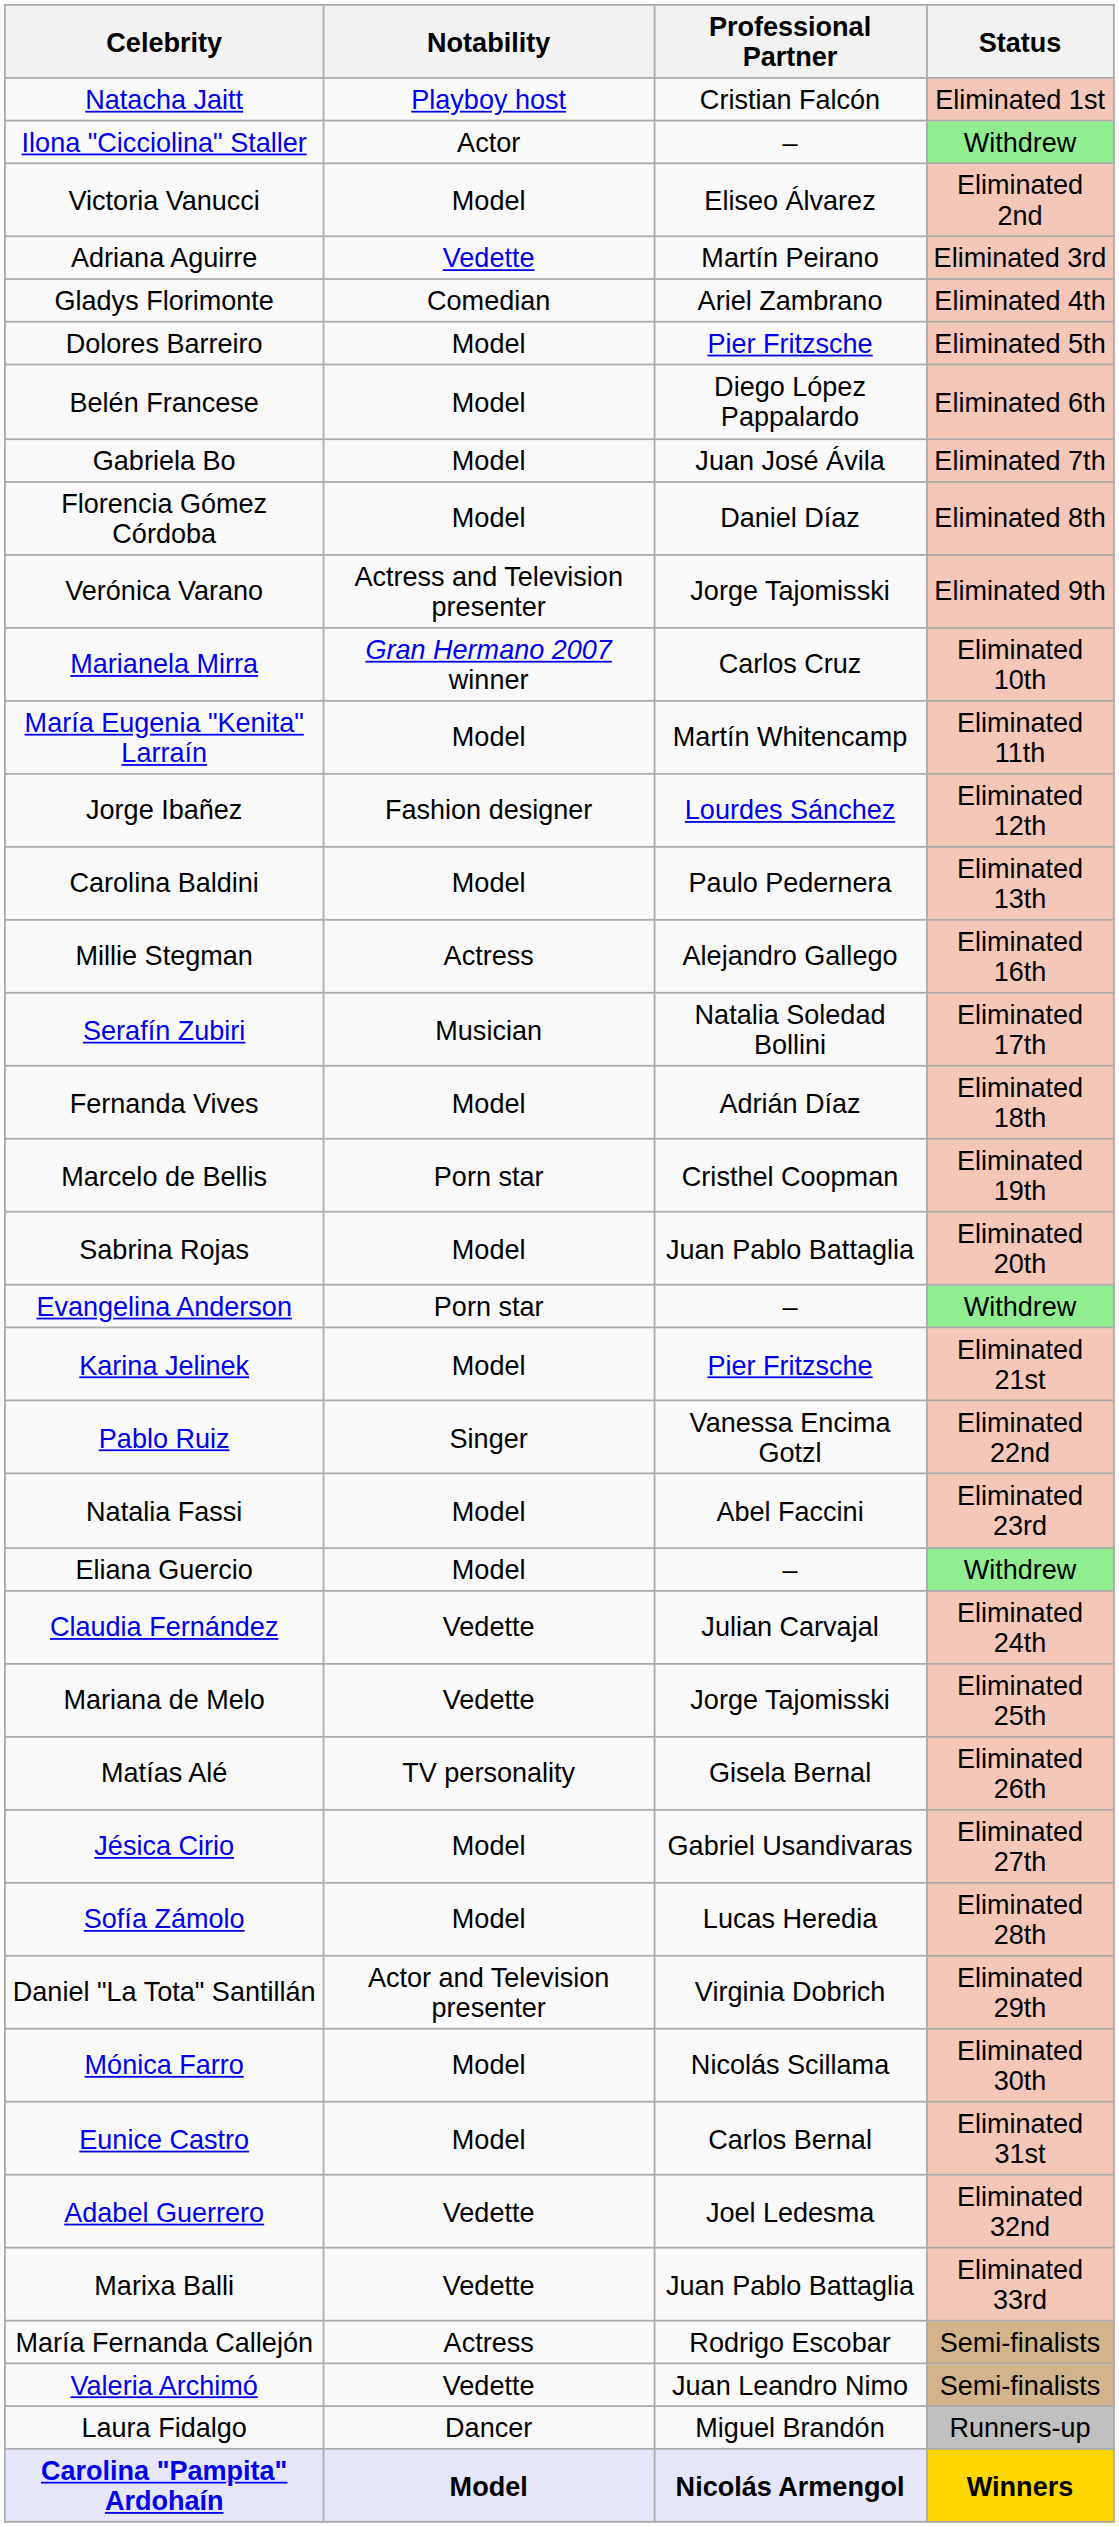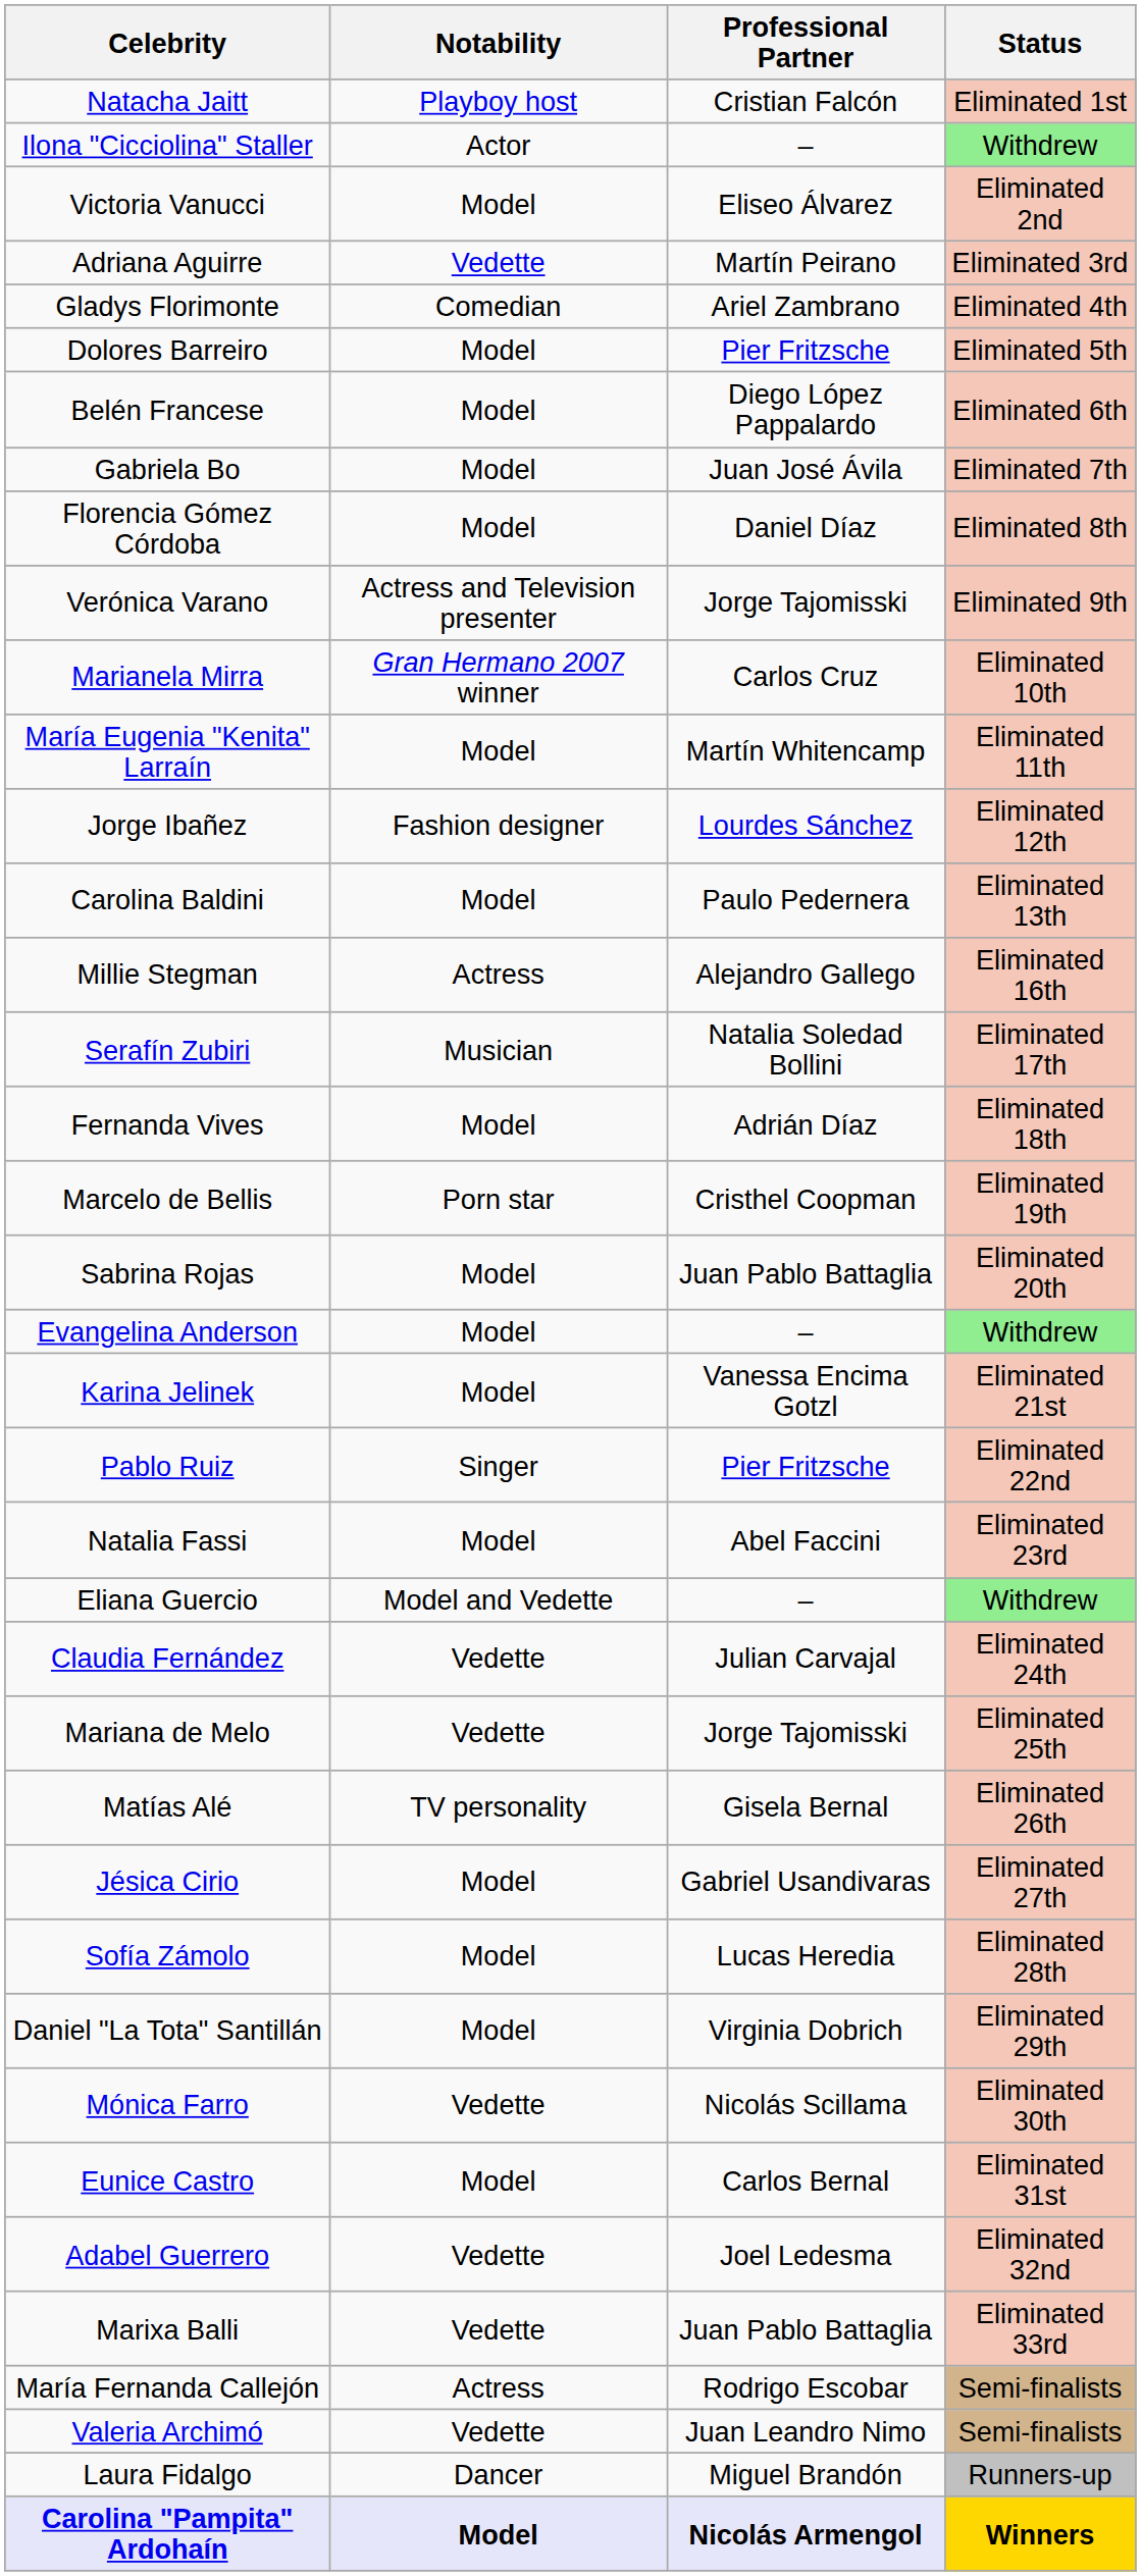Evangelina Anderson | Notability: Porn star -> Model
Karina Jelinek | Professional Partner: Pier Fritzsche -> Vanessa Encima Gotzl
Pablo Ruiz | Professional Partner: Vanessa Encima Gotzl -> Pier Fritzsche
Eliana Guercio | Notability: Model -> Model and Vedette
Daniel "La Tota" Santillán | Notability: Actor and Television presenter -> Model
Mónica Farro | Notability: Model -> Vedette
